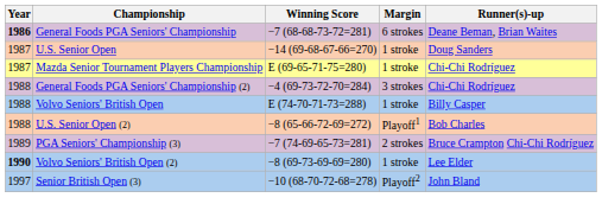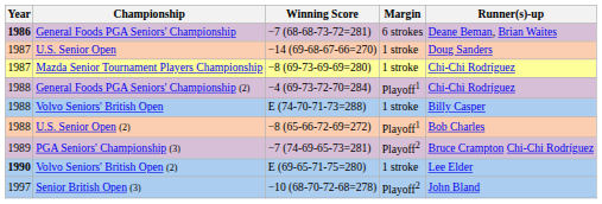Mazda Senior Tournament Players Championship | Winning Score: E (69-65-71-75=280) -> −8 (69-73-69-69=280)
General Foods PGA Seniors' Championship (2) | Margin: 3 strokes -> Playoff1
PGA Seniors' Championship (3) | Margin: 2 strokes -> Playoff2
Volvo Seniors' British Open (2) | Winning Score: −8 (69-73-69-69=280) -> E (69-65-71-75=280)
